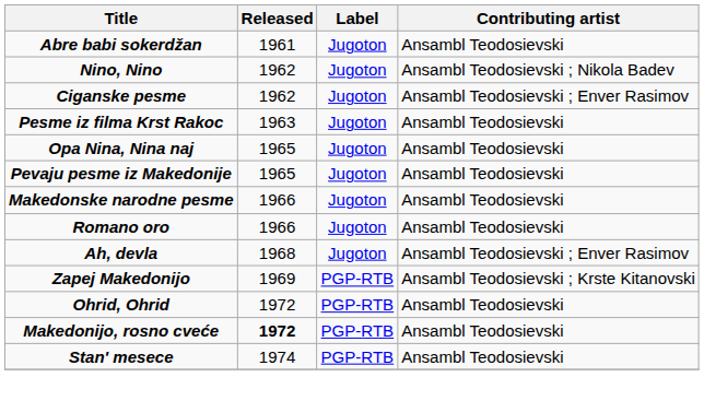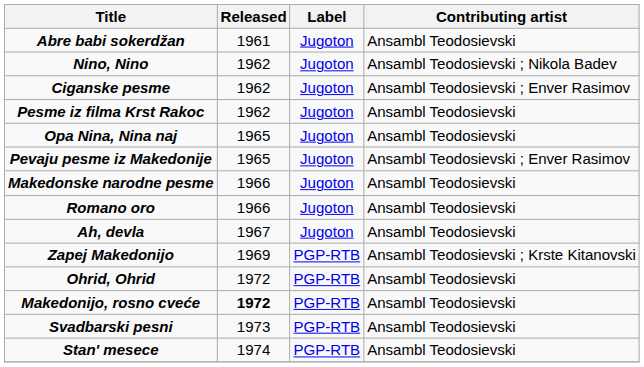Pesme iz filma Krst Rakoc | Released: 1963 -> 1962
Pevaju pesme iz Makedonije | Contributing artist: Ansambl Teodosievski -> Ansambl Teodosievski ; Enver Rasimov
Ah, devla | Released: 1968 -> 1967
Ah, devla | Contributing artist: Ansambl Teodosievski ; Enver Rasimov -> Ansambl Teodosievski
+ row: Svadbarski pesni | 1973 | PGP-RTB | Ansambl Teodosievski
